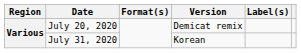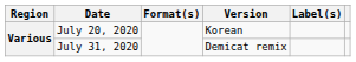July 20, 2020 | Version: Demicat remix -> Korean
July 31, 2020 | Version: Korean -> Demicat remix
